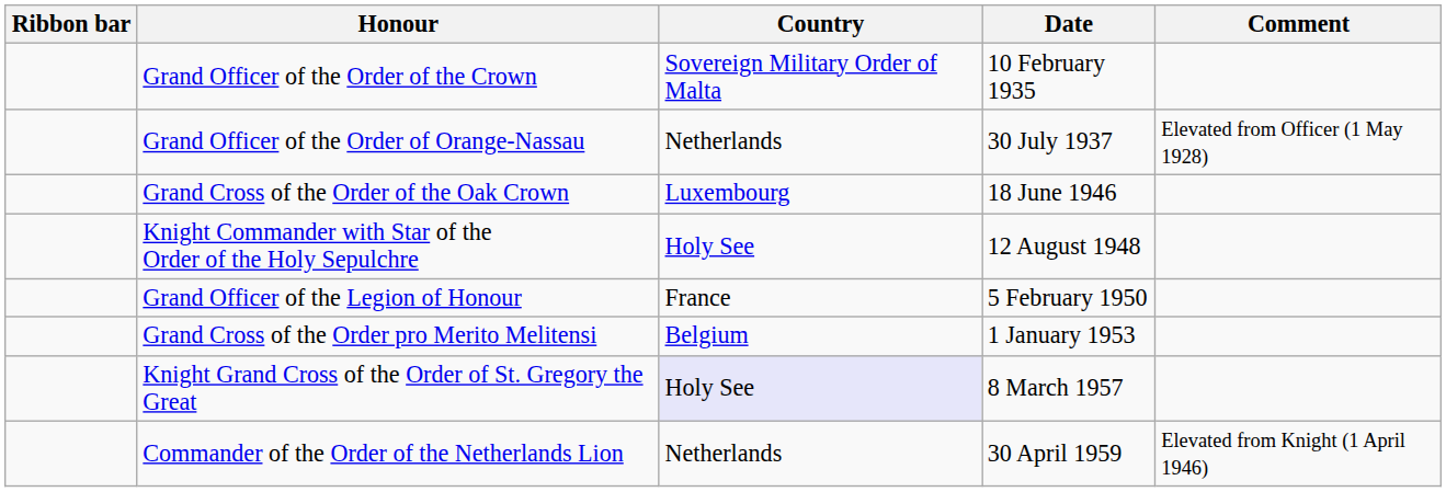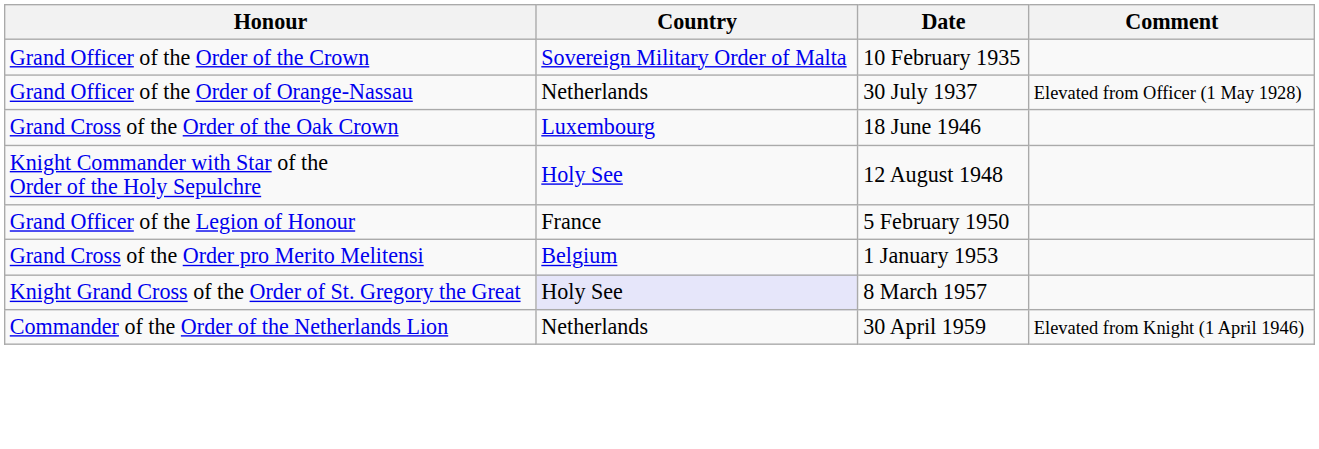- column: Ribbon bar
